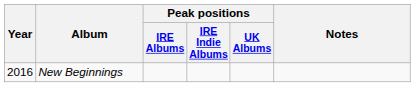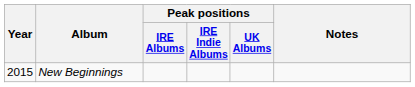New Beginnings | Year: 2016 -> 2015
